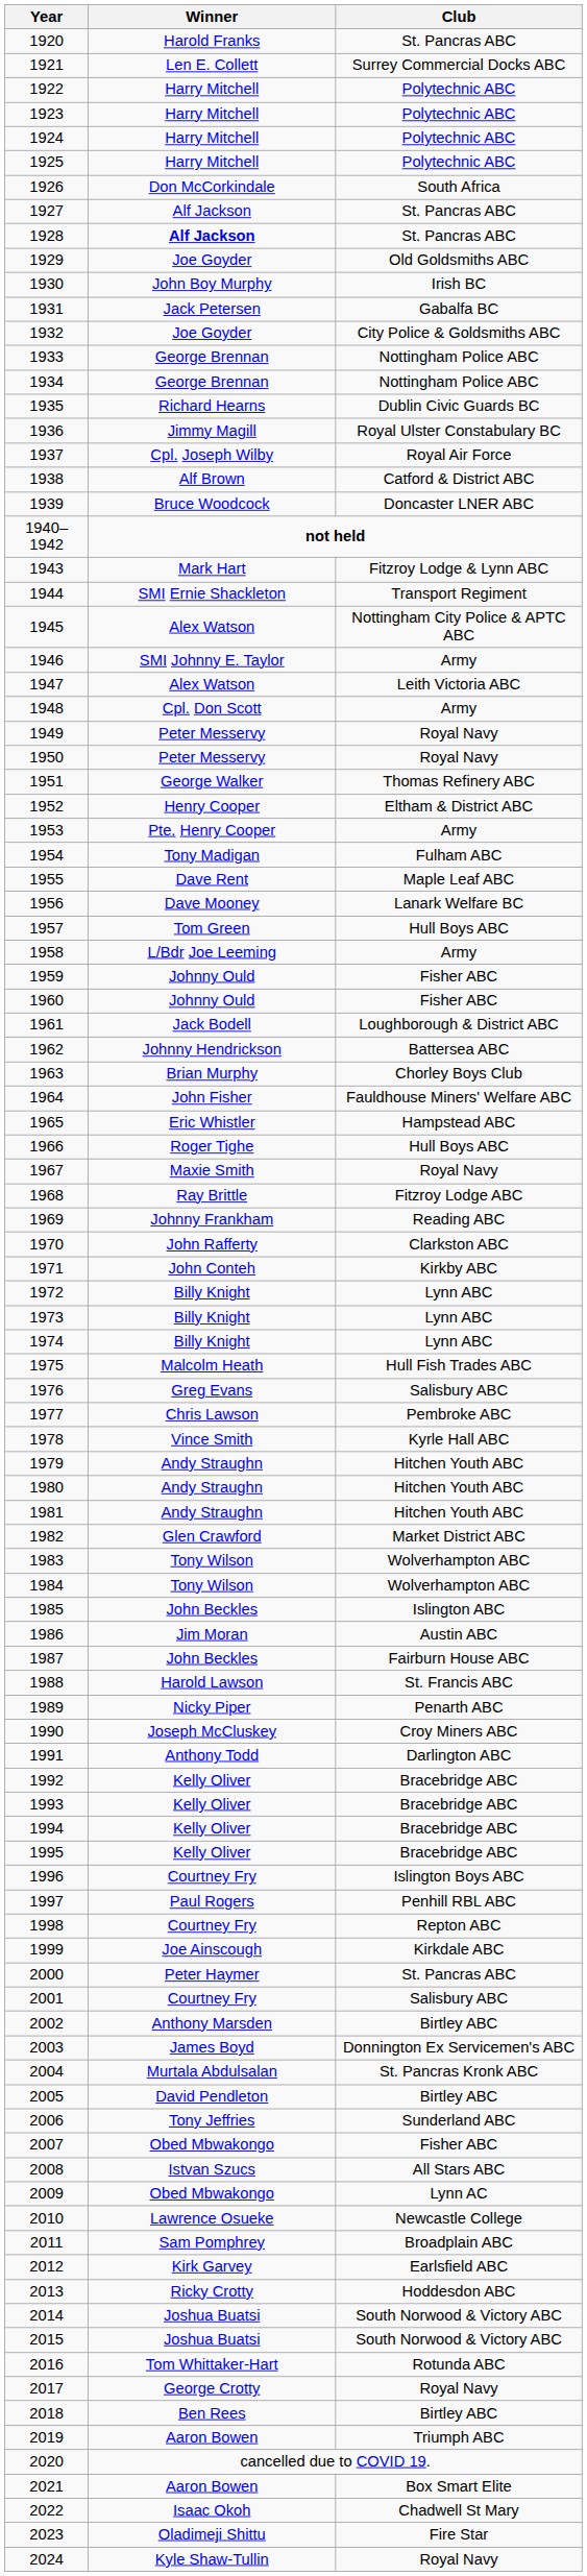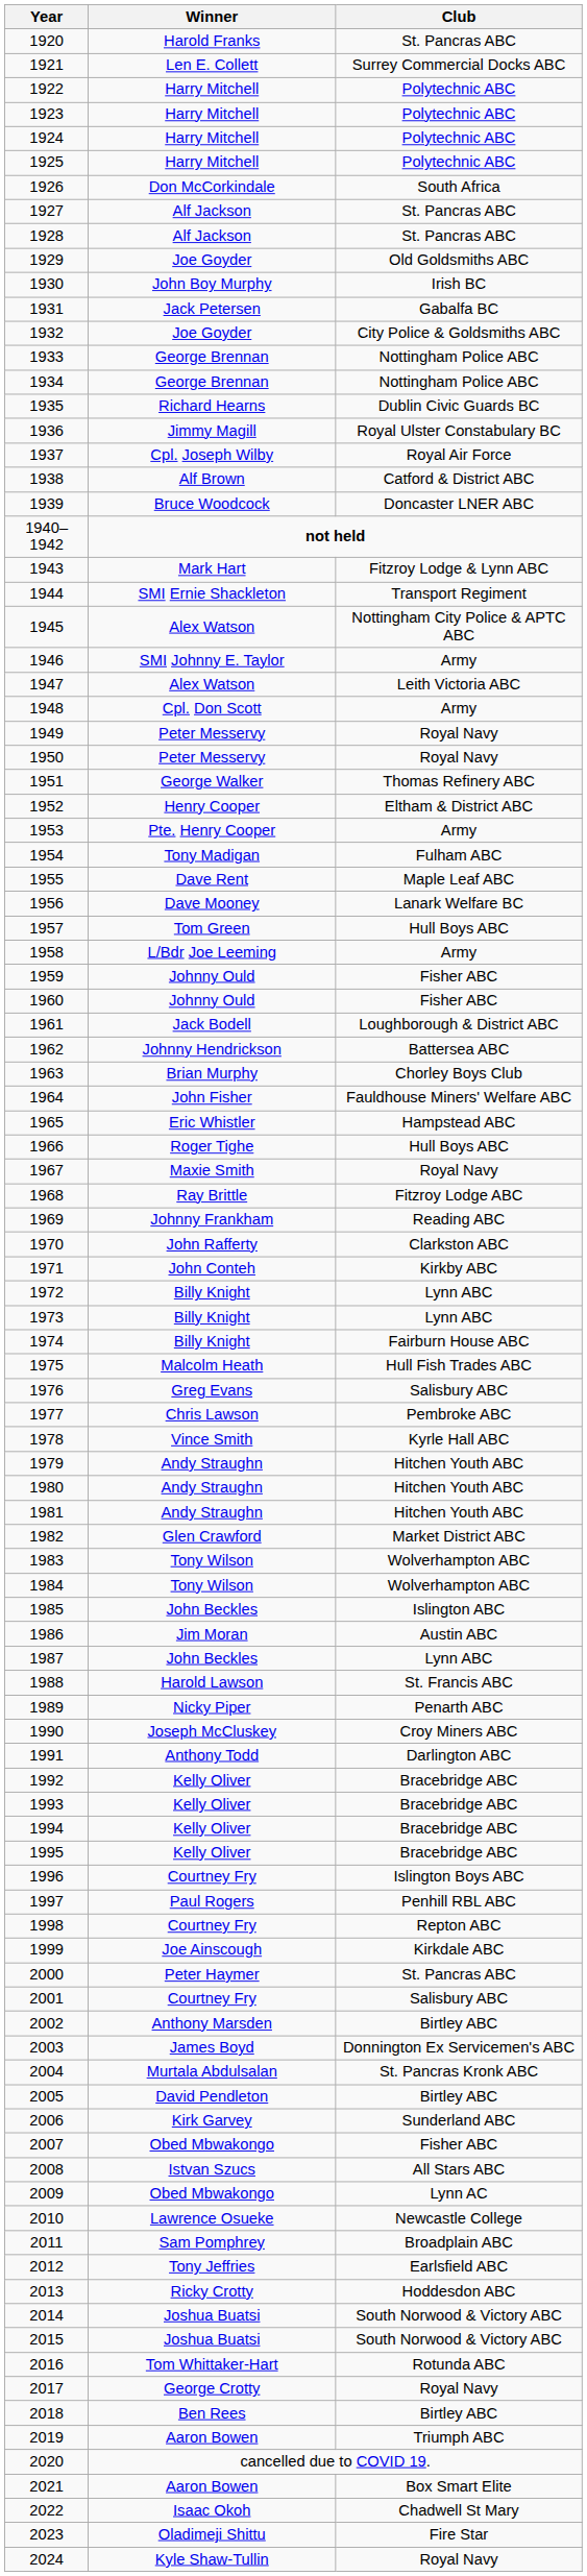1928 | Winner: bold -> normal
1974 | Club: Lynn ABC -> Fairburn House ABC
1987 | Club: Fairburn House ABC -> Lynn ABC
2006 | Winner: Tony Jeffries -> Kirk Garvey
2012 | Winner: Kirk Garvey -> Tony Jeffries
